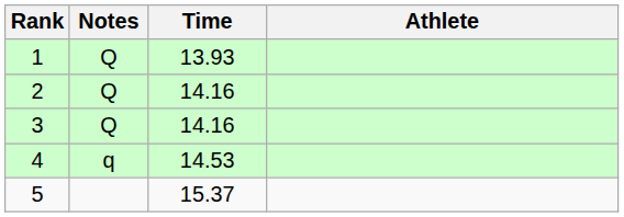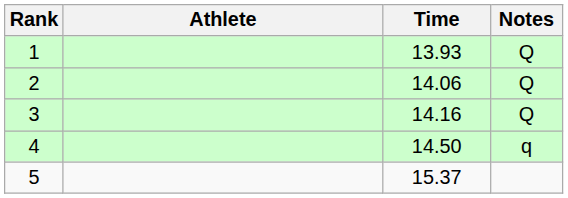columns swapped: Athlete <-> Notes
2 | Time: 14.16 -> 14.06
4 | Time: 14.53 -> 14.50
